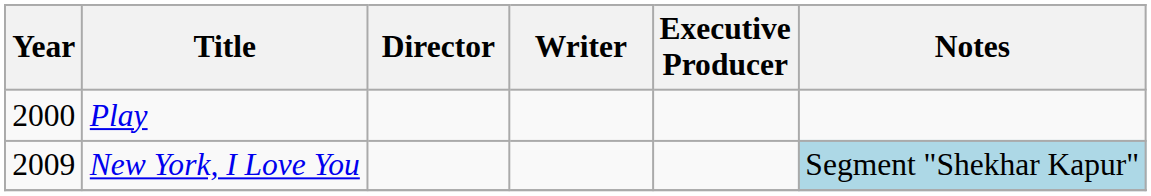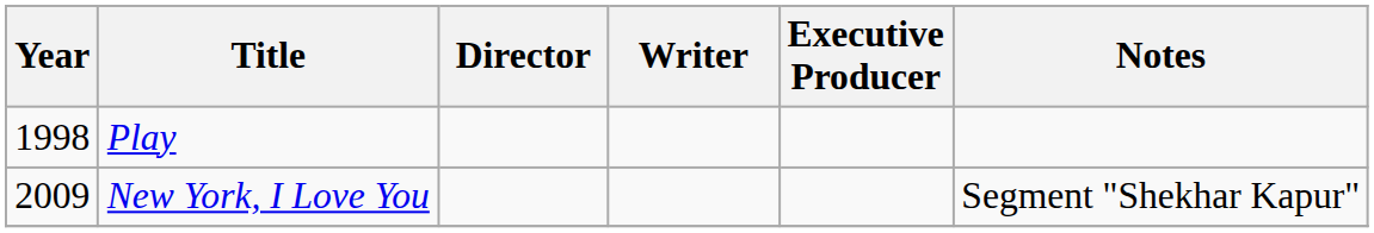Play | Year: 2000 -> 1998
New York, I Love You | Notes: lightblue background -> no background
